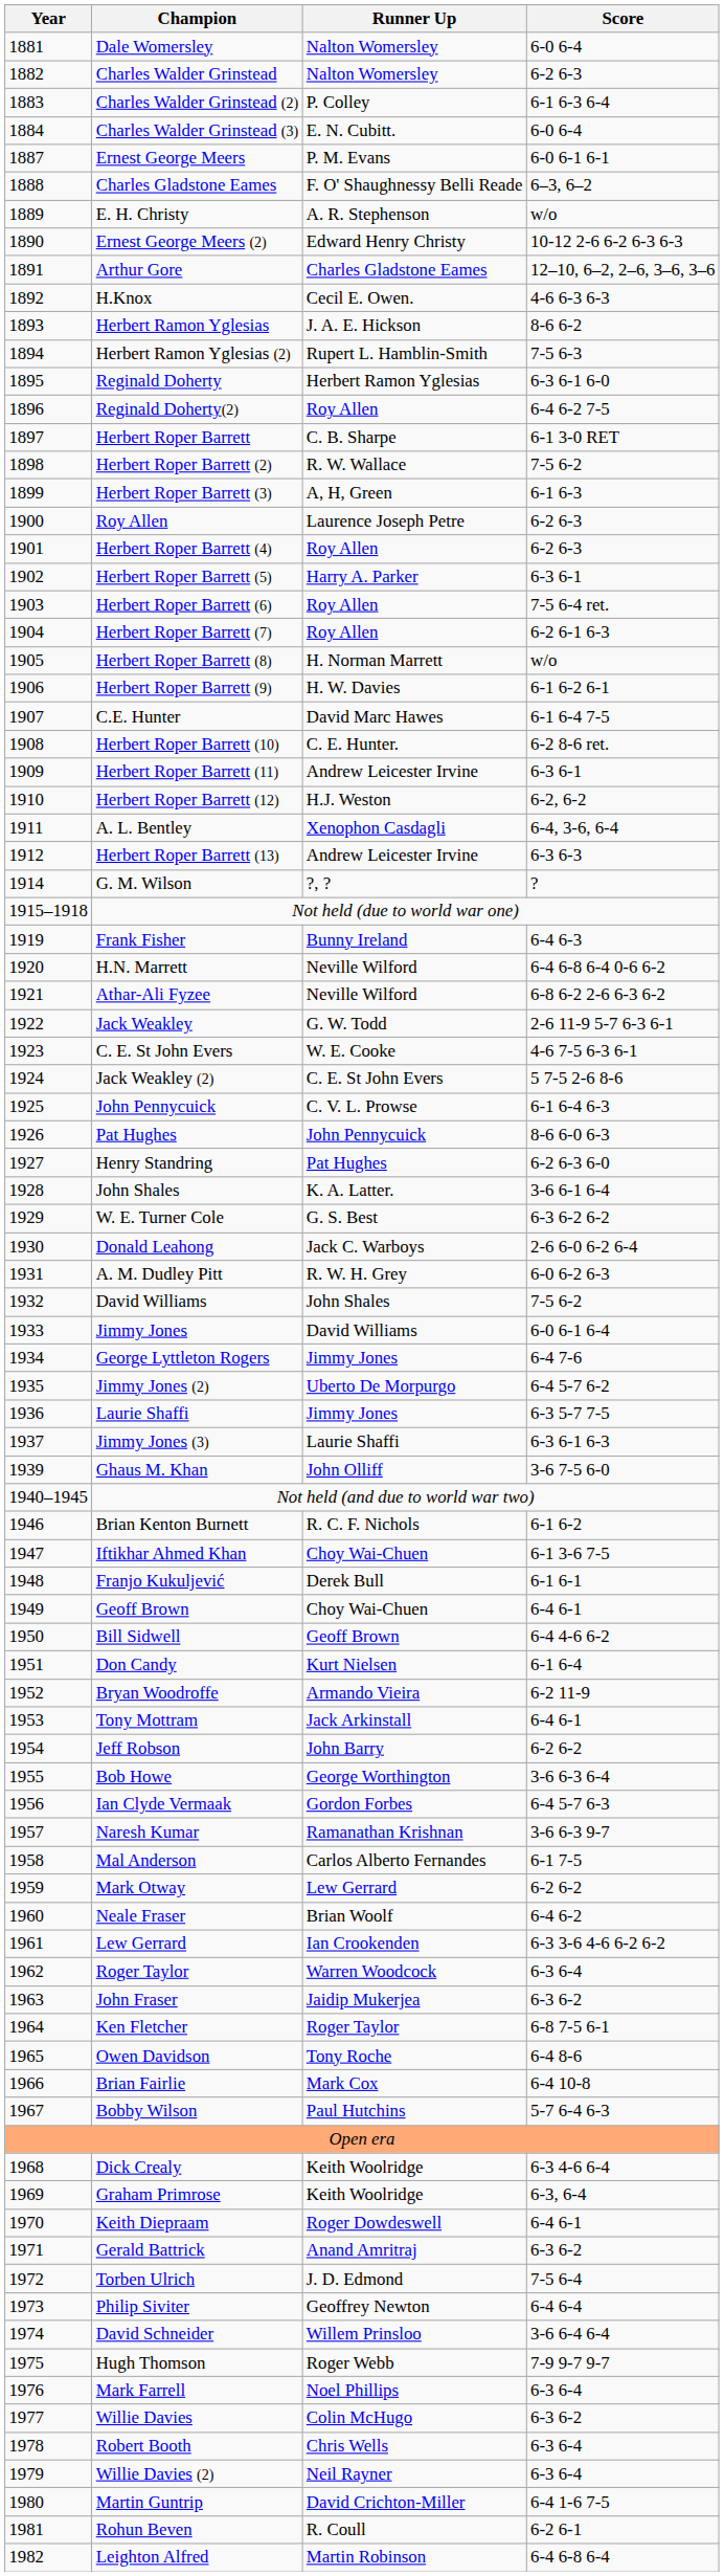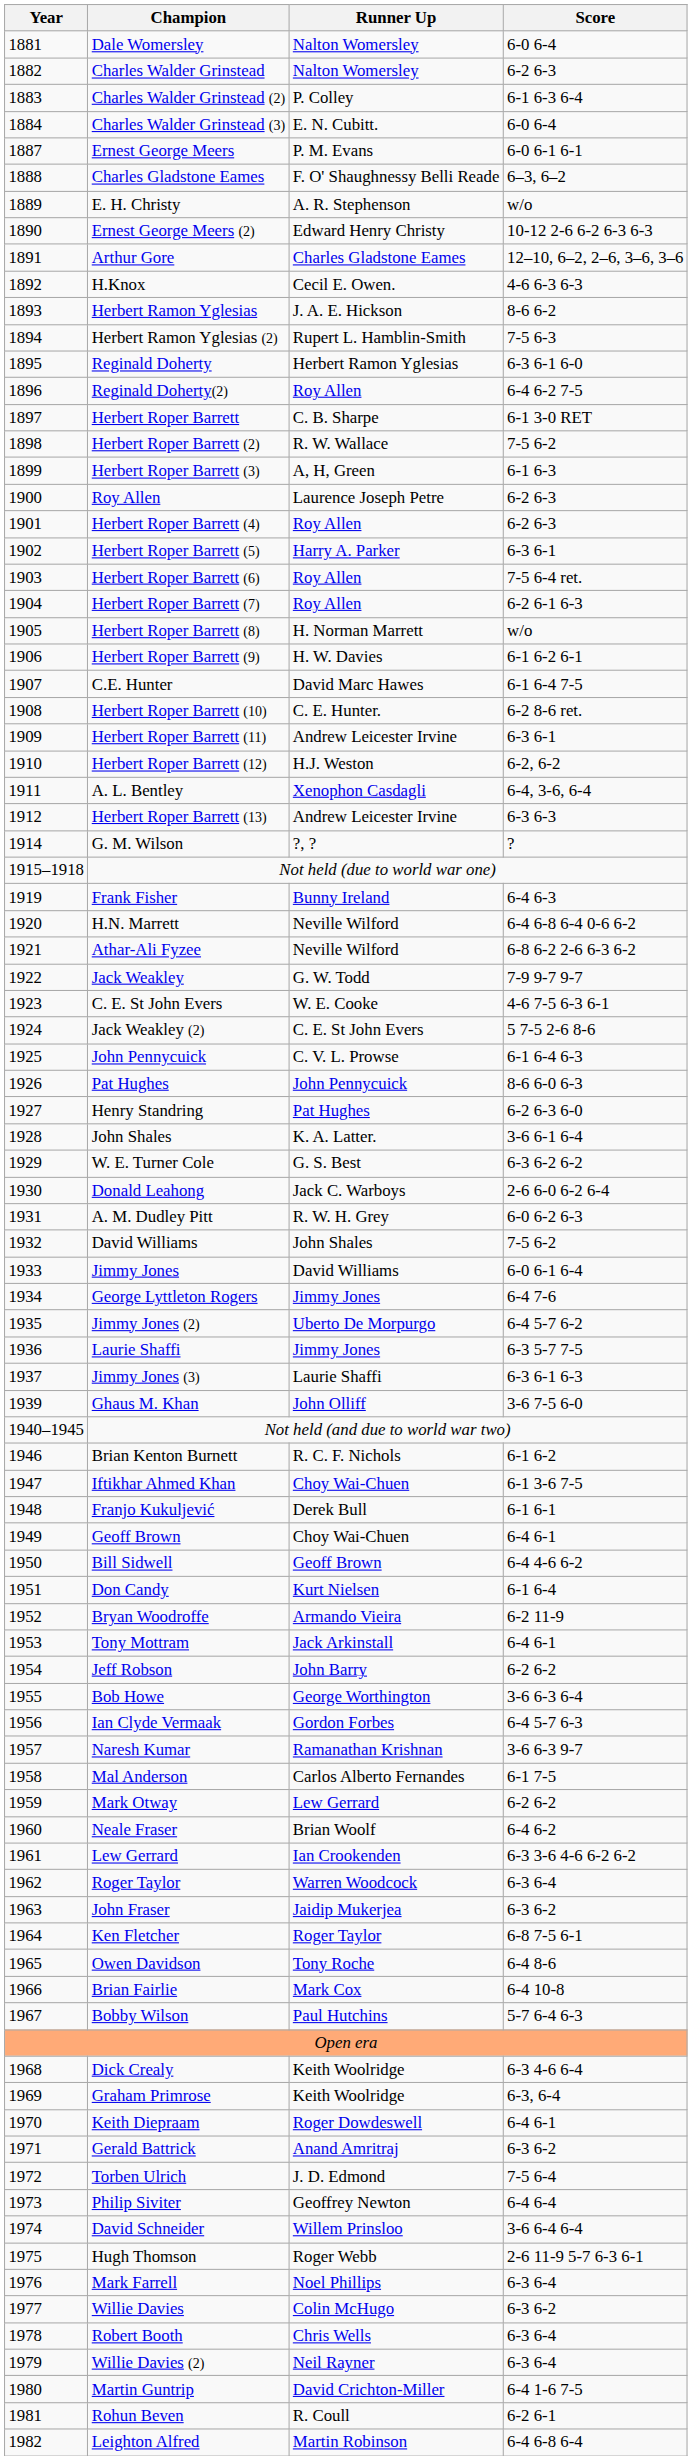Jack Weakley | Score: 2-6 11-9 5-7 6-3 6-1 -> 7-9 9-7 9-7
Hugh Thomson | Score: 7-9 9-7 9-7 -> 2-6 11-9 5-7 6-3 6-1
